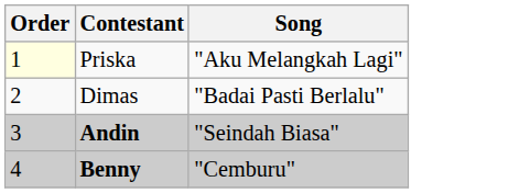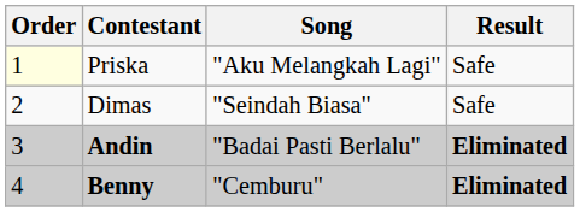+ column: Result | Safe | Safe | Eliminated | Eliminated
Dimas | Song: "Badai Pasti Berlalu" -> "Seindah Biasa"
Andin | Song: "Seindah Biasa" -> "Badai Pasti Berlalu"
